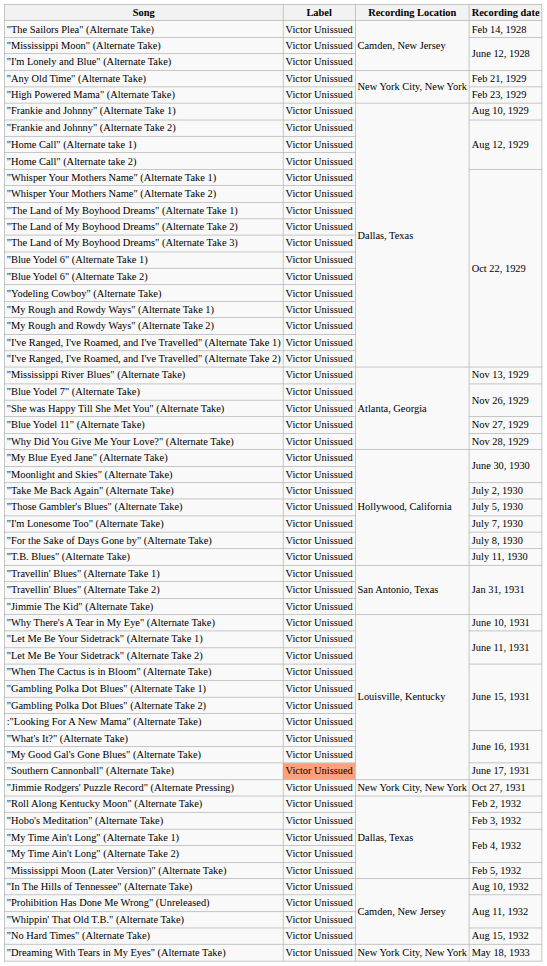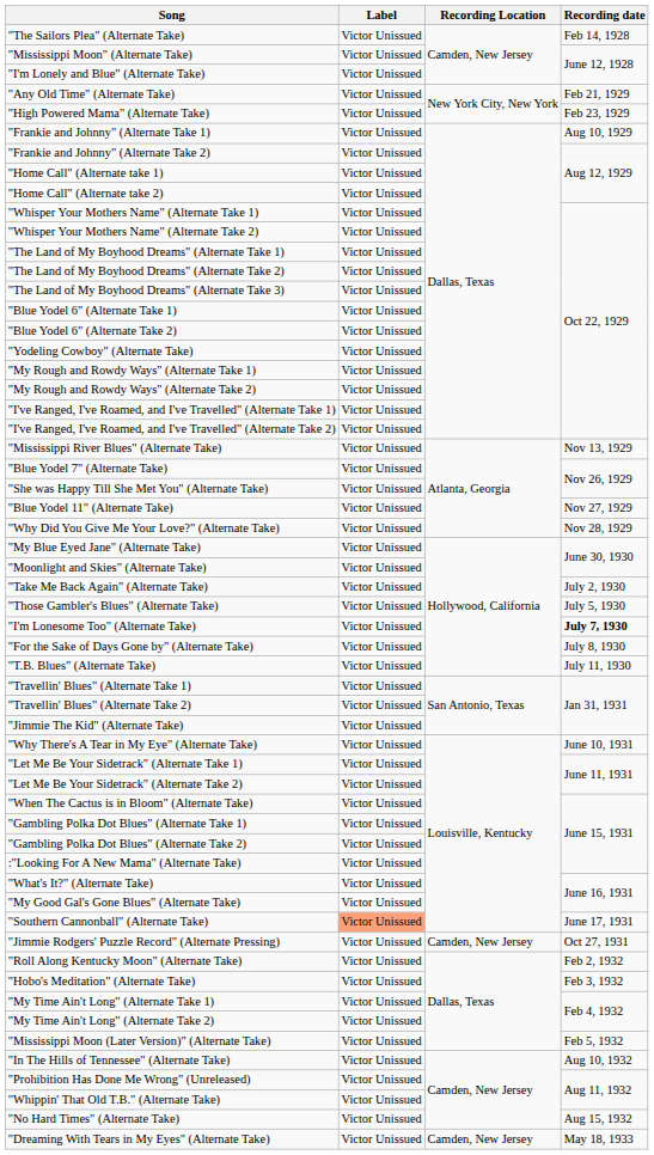"I'm Lonesome Too" (Alternate Take) | Recording date: normal -> bold
"Jimmie Rodgers' Puzzle Record" (Alternate Pressing) | Recording Location: New York City, New York -> Camden, New Jersey
"Dreaming With Tears in My Eyes" (Alternate Take) | Recording Location: New York City, New York -> Camden, New Jersey
